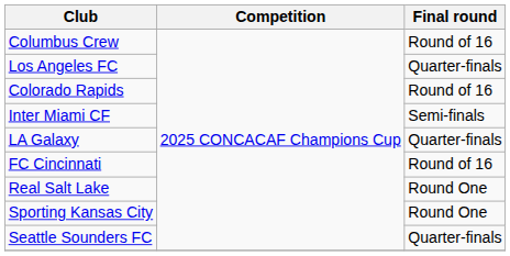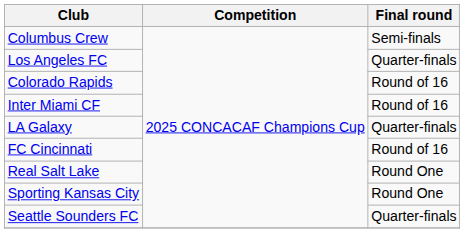Columbus Crew | Final round: Round of 16 -> Semi-finals
Inter Miami CF | Final round: Semi-finals -> Round of 16
